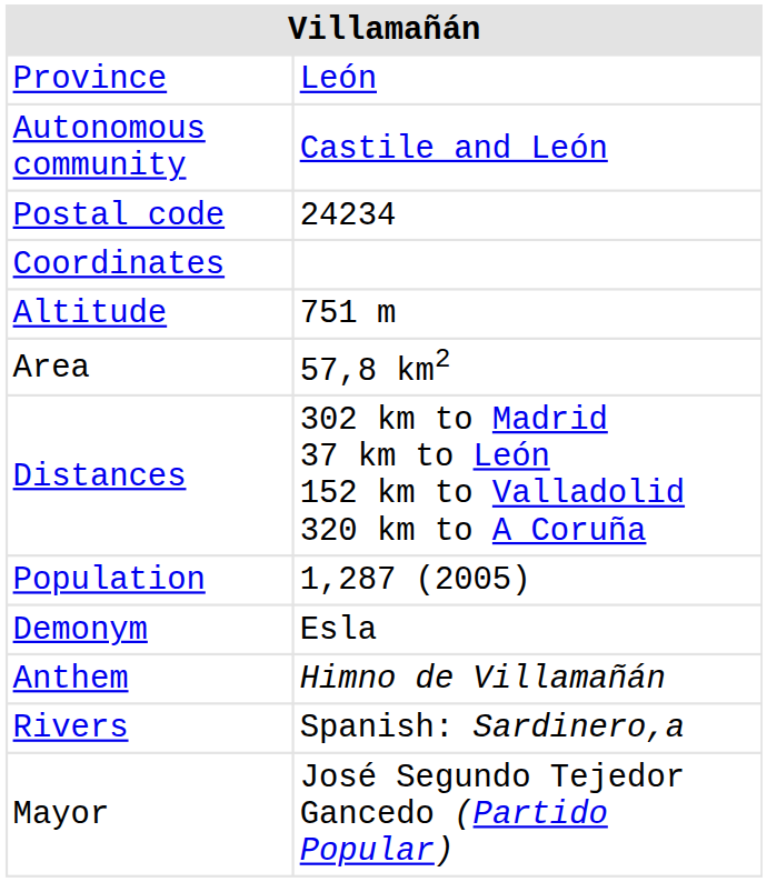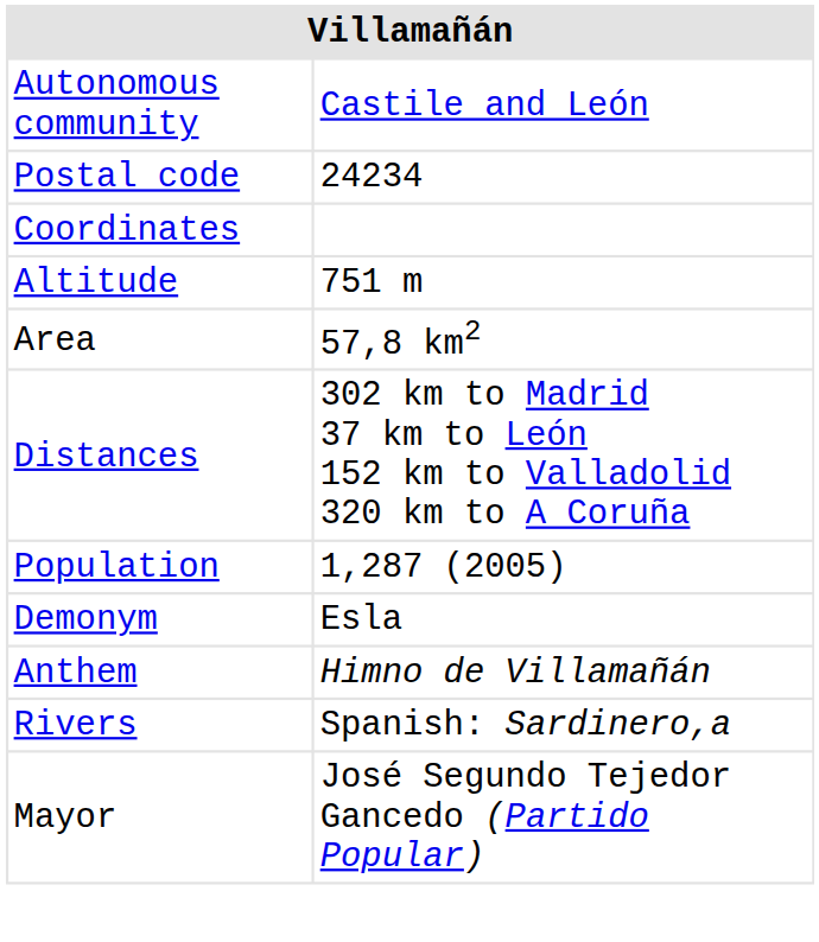- row: Province | León
